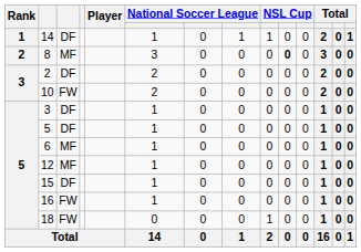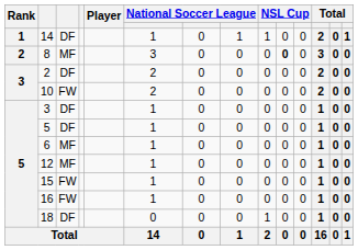15 | column 3: DF -> FW
18 | column 3: FW -> DF
